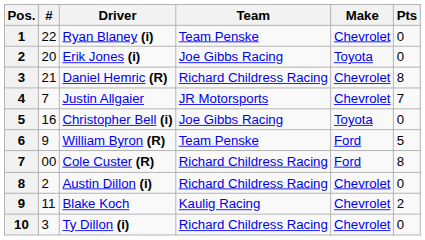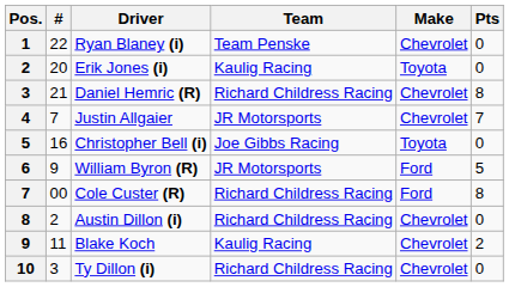Erik Jones (i) | Team: Joe Gibbs Racing -> Kaulig Racing
William Byron (R) | Team: Team Penske -> JR Motorsports
